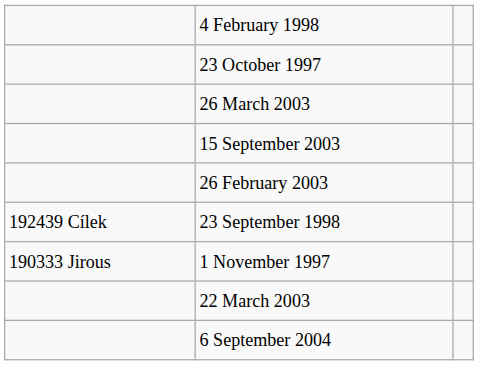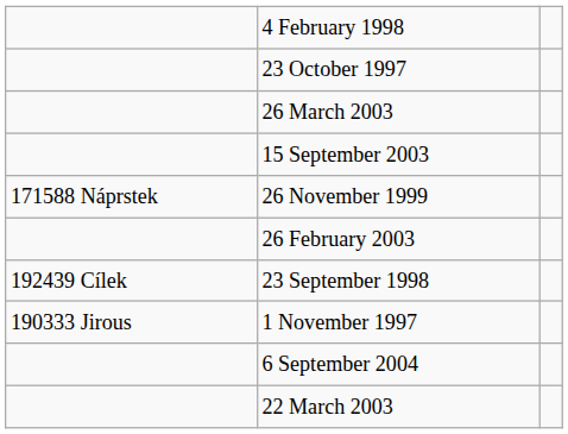+ row: 171588 Náprstek | 26 November 1999
rows swapped: 22 March 2003 <-> 6 September 2004
